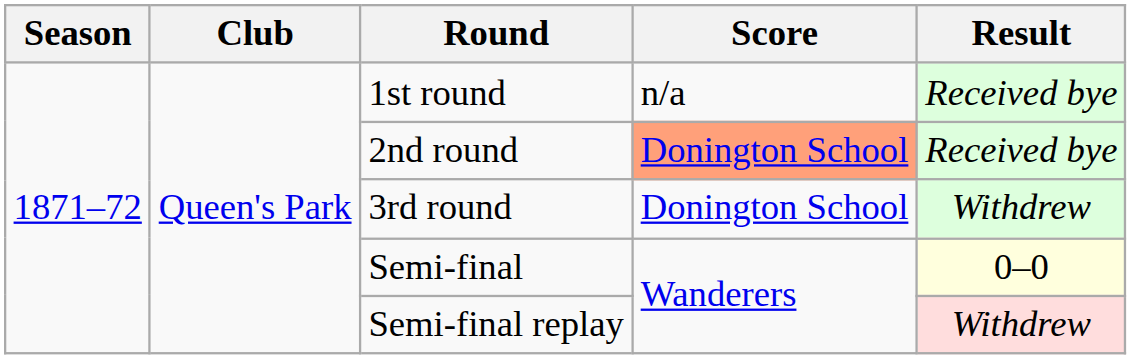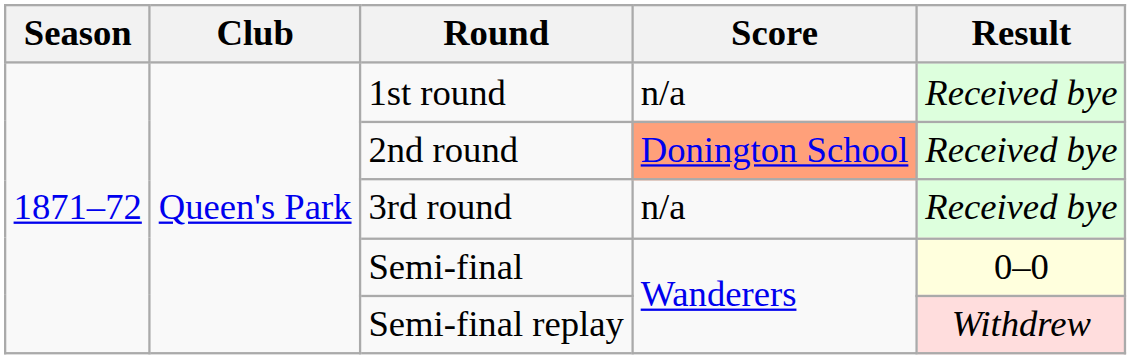3rd round | Score: Donington School -> n/a
3rd round | Result: Withdrew -> Received bye
